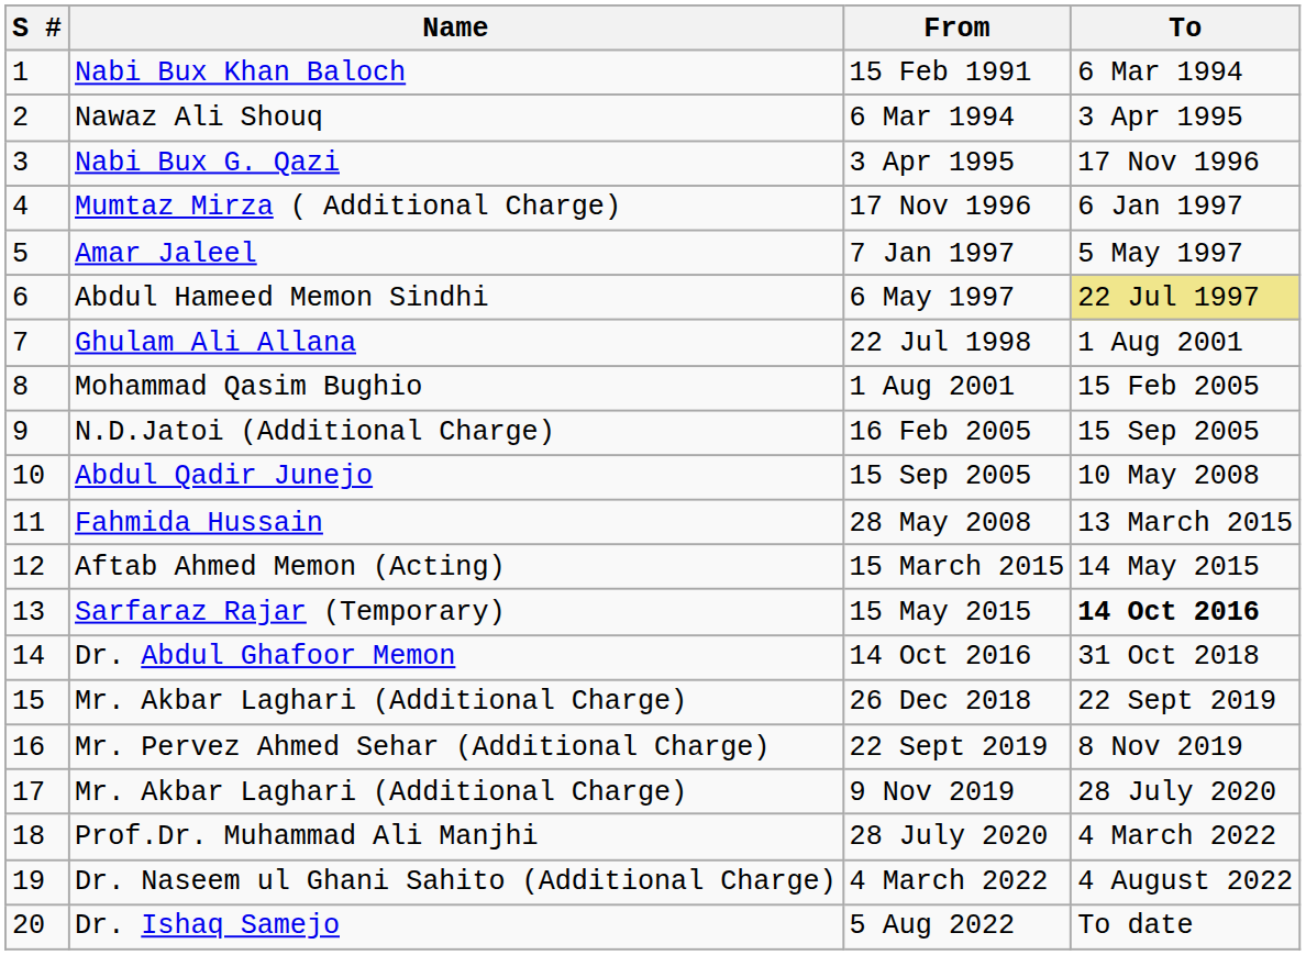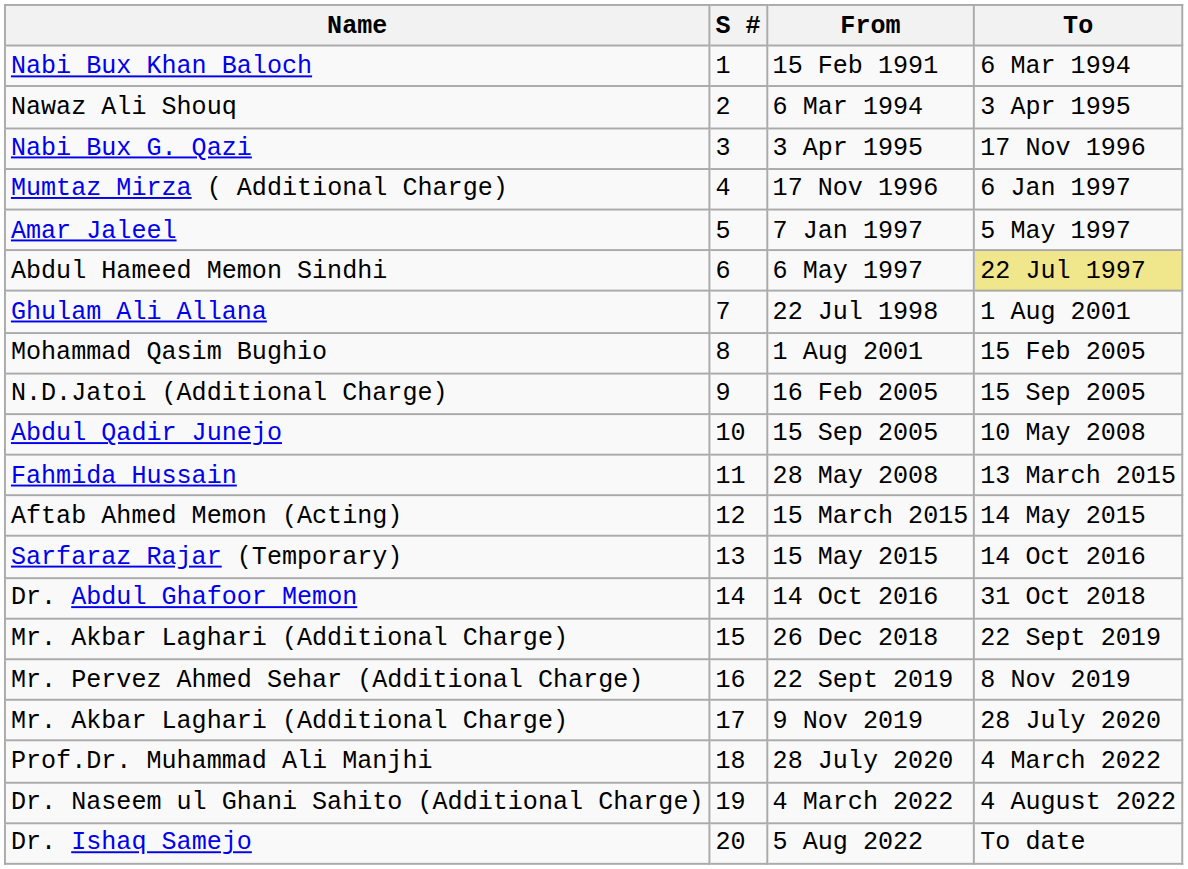columns swapped: S # <-> Name
15 May 2015 | To: bold -> normal
